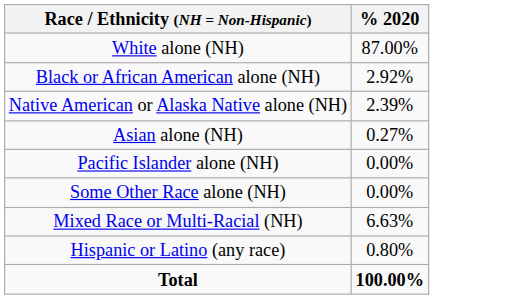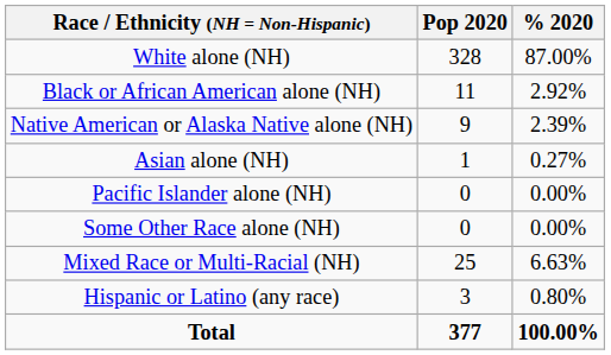+ column: Pop 2020 | 328 | 11 | 9 | 1 | 0 | 0 | 25 | 3 | 377
